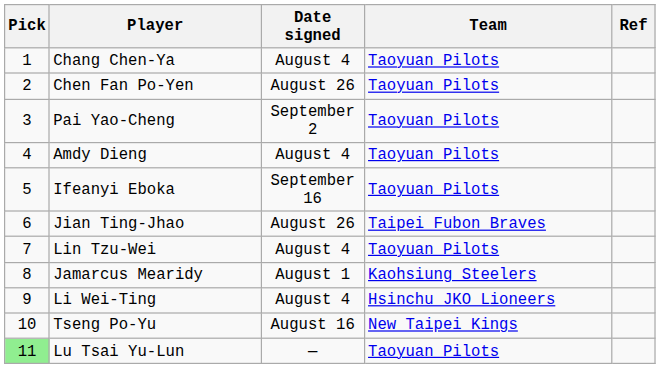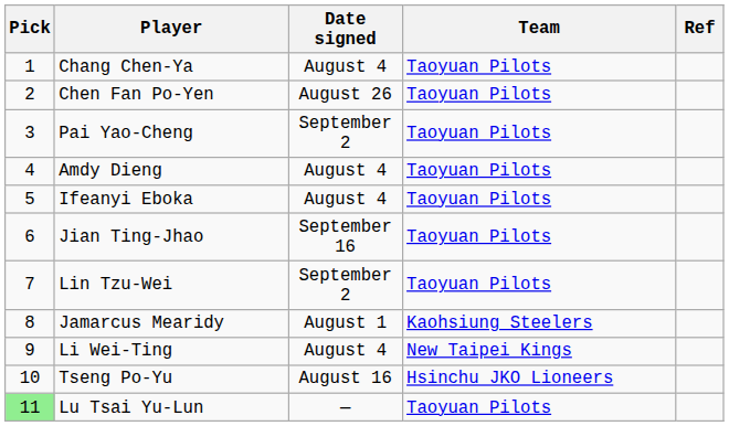Ifeanyi Eboka | Date signed: September 16 -> August 4
Jian Ting-Jhao | Date signed: August 26 -> September 16
Jian Ting-Jhao | Team: Taipei Fubon Braves -> Taoyuan Pilots
Lin Tzu-Wei | Date signed: August 4 -> September 2
Li Wei-Ting | Team: Hsinchu JKO Lioneers -> New Taipei Kings
Tseng Po-Yu | Team: New Taipei Kings -> Hsinchu JKO Lioneers
